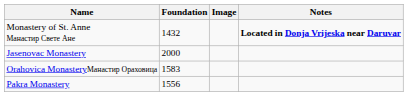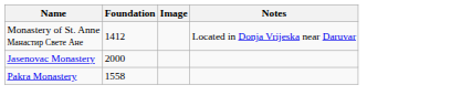Monastery of St. Anne Манастир Свете Ане | Foundation: 1432 -> 1412
Monastery of St. Anne Манастир Свете Ане | Notes: bold -> normal
- row: Orahovica MonasteryМанастир Ораховица | 1583
Pakra Monastery | Foundation: 1556 -> 1558
